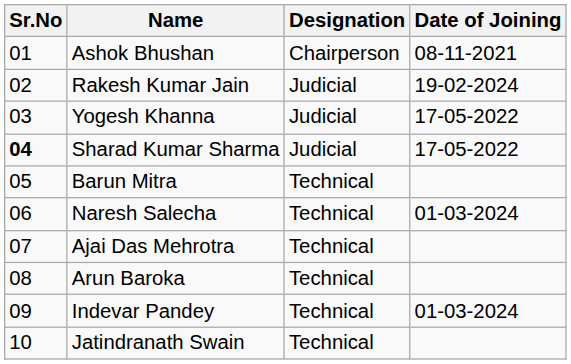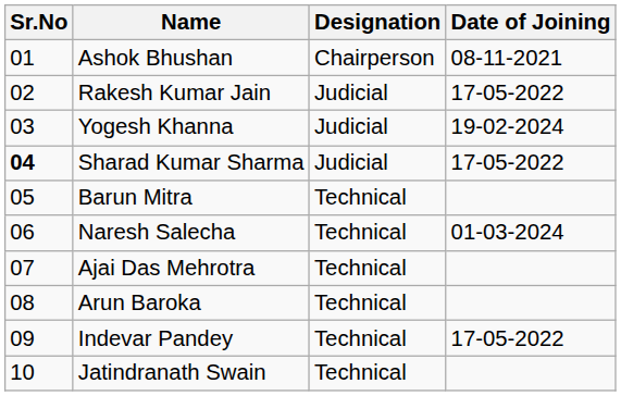Rakesh Kumar Jain | Date of Joining: 19-02-2024 -> 17-05-2022
Yogesh Khanna | Date of Joining: 17-05-2022 -> 19-02-2024
Indevar Pandey | Date of Joining: 01-03-2024 -> 17-05-2022
